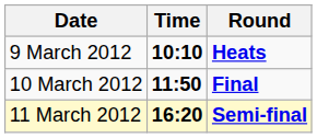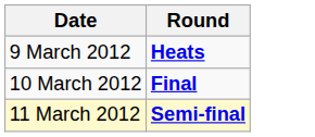- column: Time | 10:10 | 11:50 | 16:20
